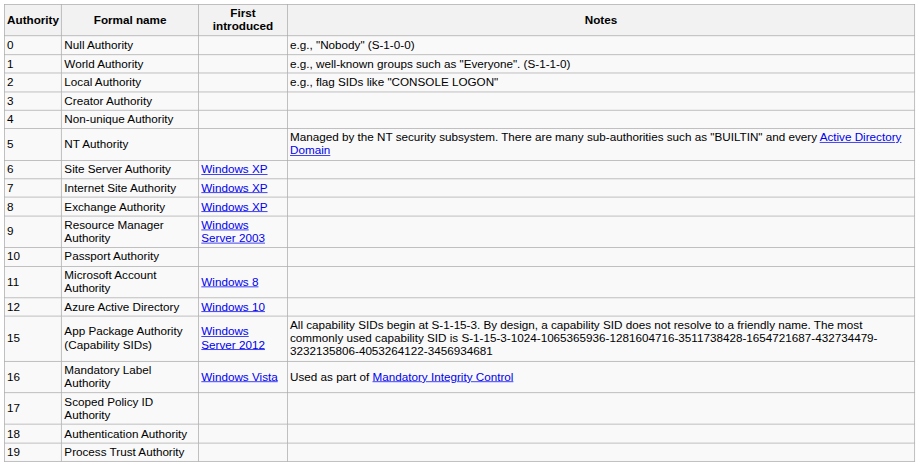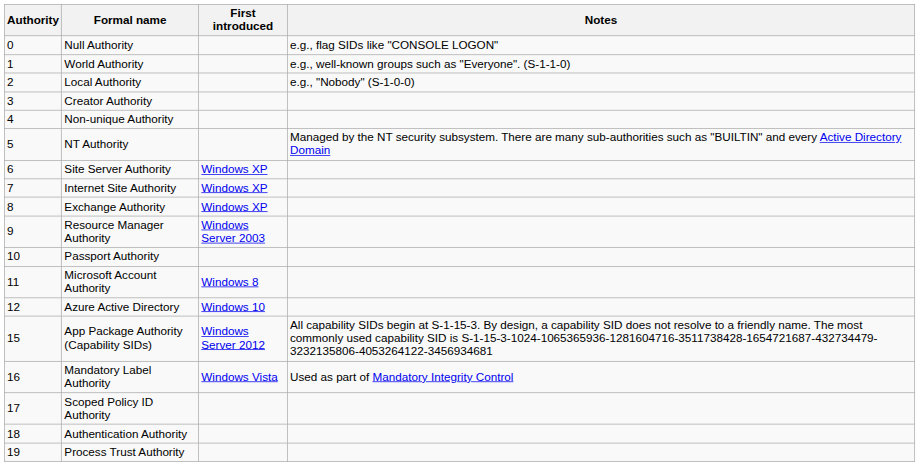Null Authority | Notes: e.g., "Nobody" (S-1-0-0) -> e.g., flag SIDs like "CONSOLE LOGON"
Local Authority | Notes: e.g., flag SIDs like "CONSOLE LOGON" -> e.g., "Nobody" (S-1-0-0)
